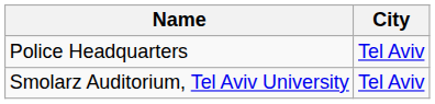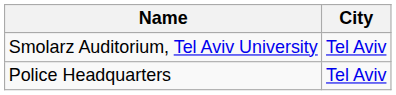rows swapped: Police Headquarters <-> Smolarz Auditorium, Tel Aviv University
